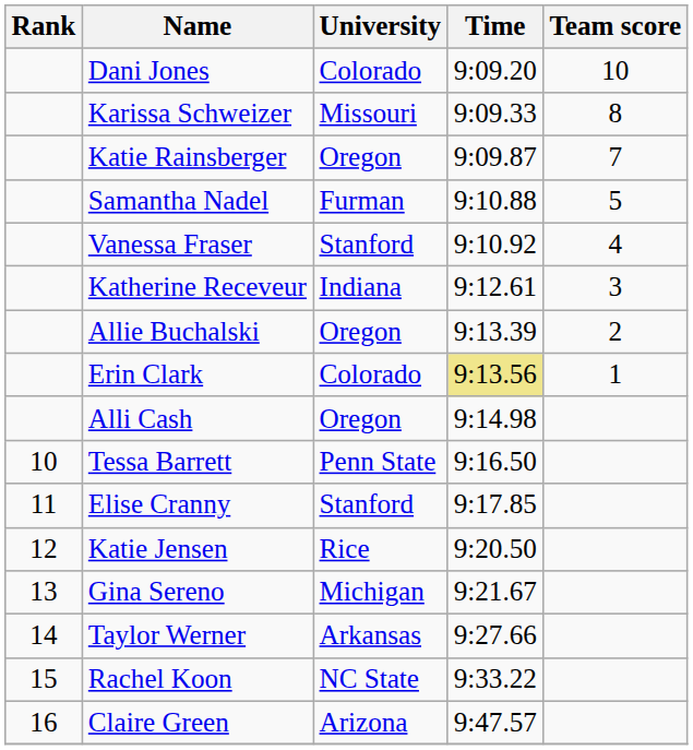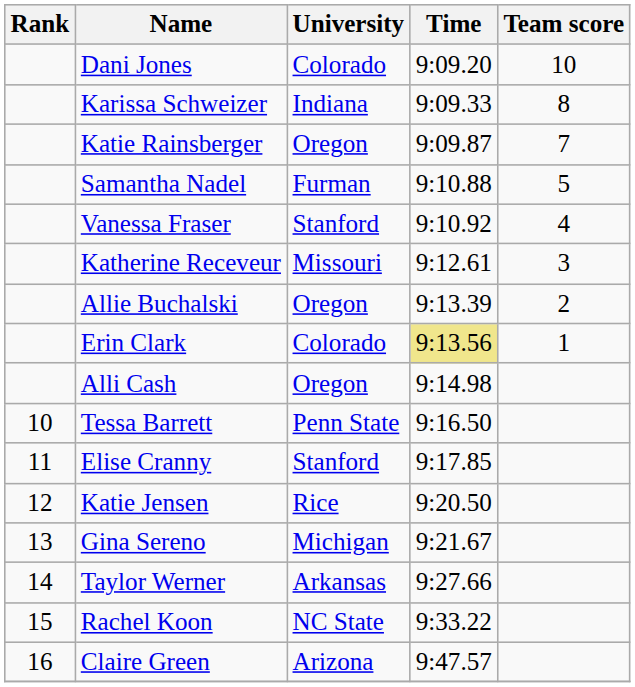Karissa Schweizer | University: Missouri -> Indiana
Katherine Receveur | University: Indiana -> Missouri
